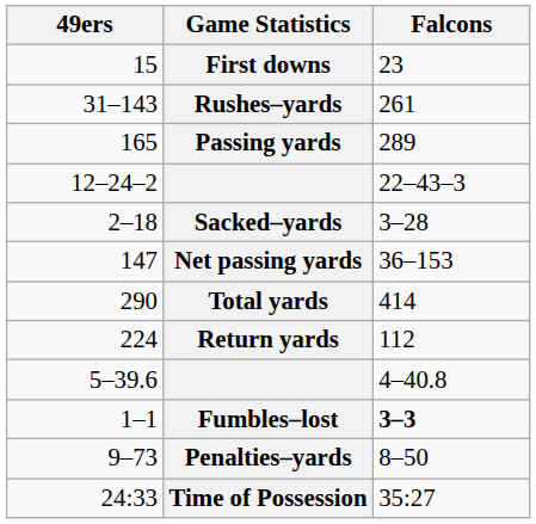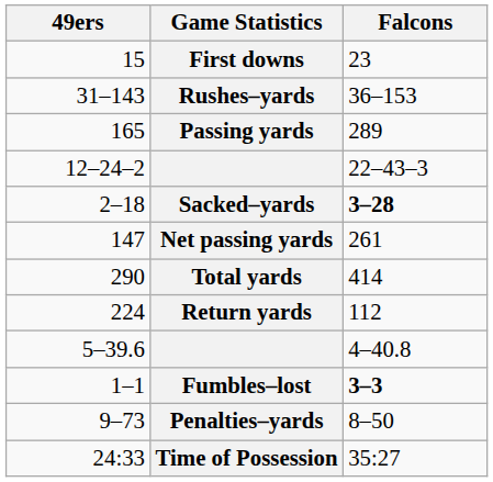Rushes–yards | Falcons: 261 -> 36–153
Sacked–yards | Falcons: normal -> bold
Net passing yards | Falcons: 36–153 -> 261
